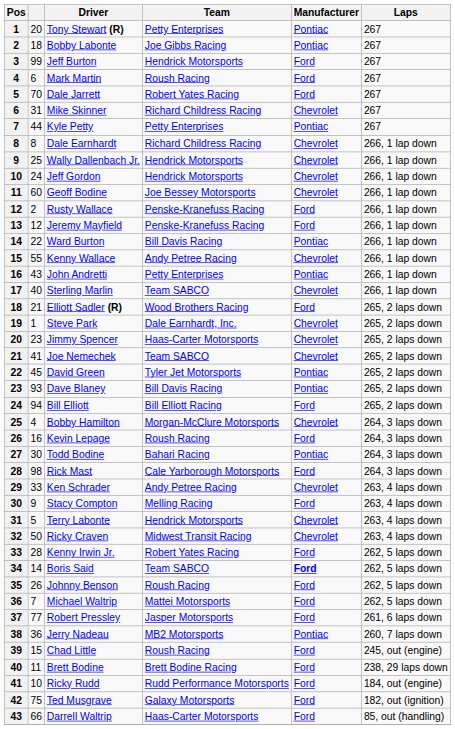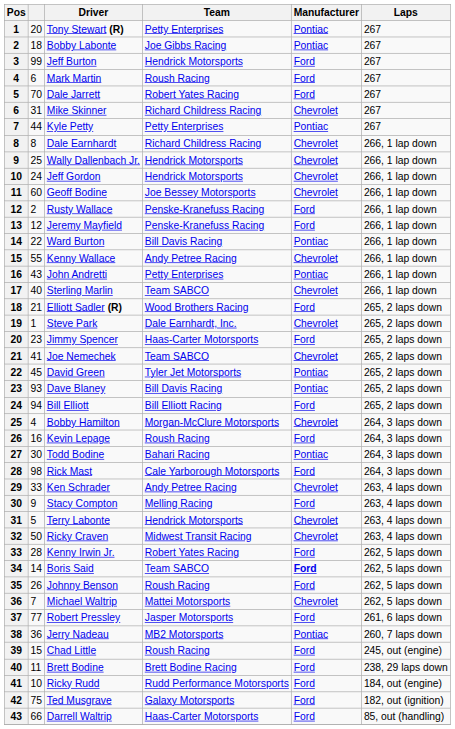Jimmy Spencer | Manufacturer: Chevrolet -> Ford
Michael Waltrip | Manufacturer: Ford -> Chevrolet
